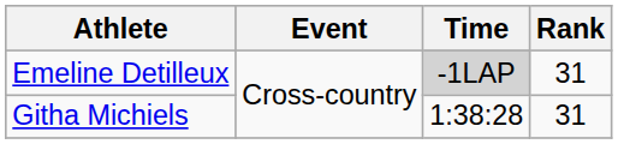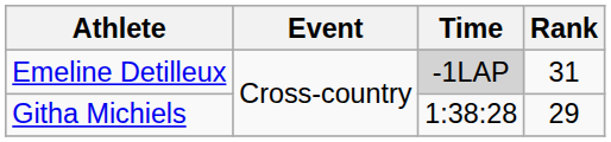Githa Michiels | Rank: 31 -> 29
